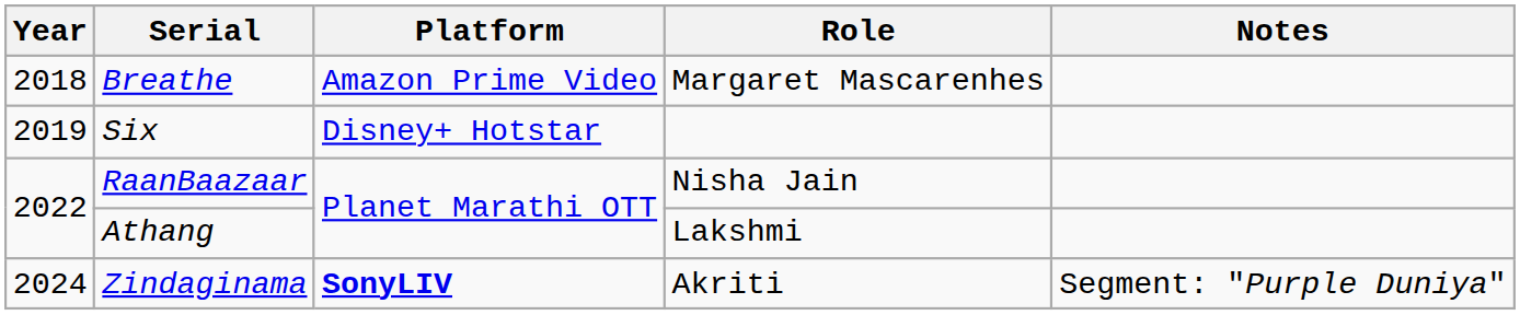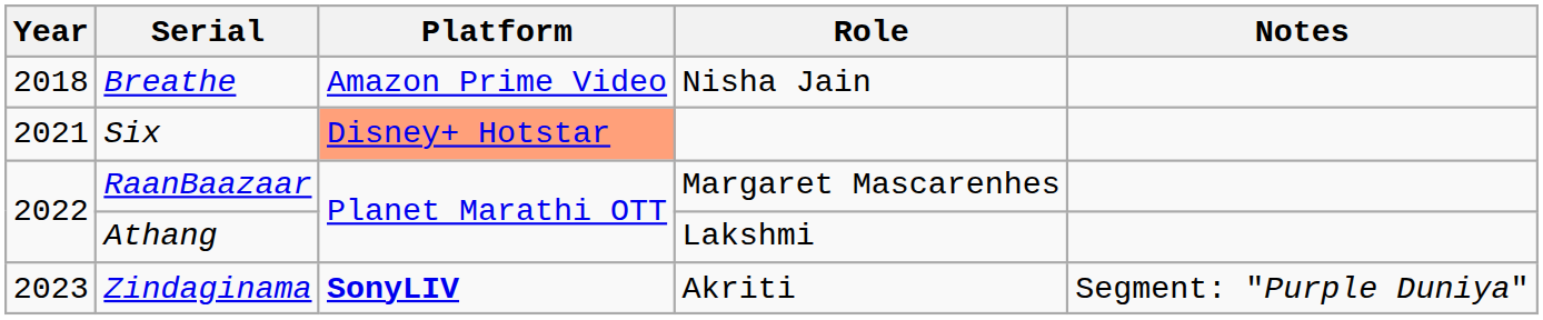Breathe | Role: Margaret Mascarenhes -> Nisha Jain
Six | Year: 2019 -> 2021
Six | Platform: no background -> lightsalmon background
RaanBaazaar | Role: Nisha Jain -> Margaret Mascarenhes
Zindaginama | Year: 2024 -> 2023
